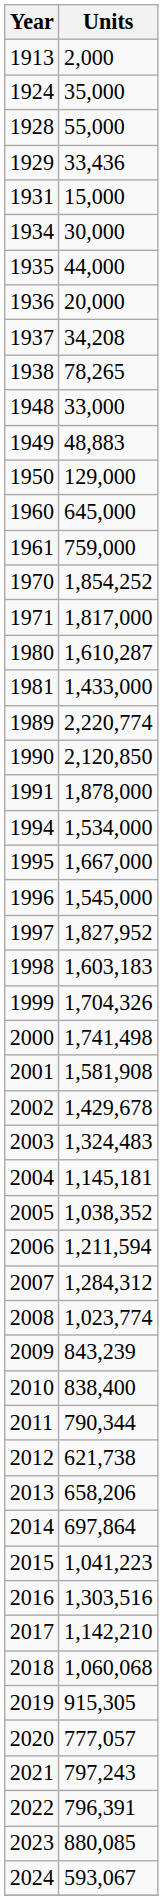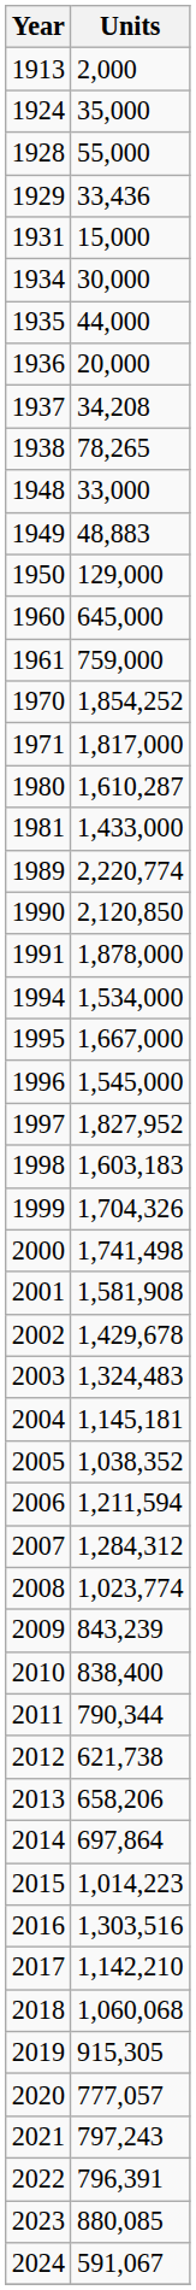2015 | Units: 1,041,223 -> 1,014,223
2024 | Units: 593,067 -> 591,067
